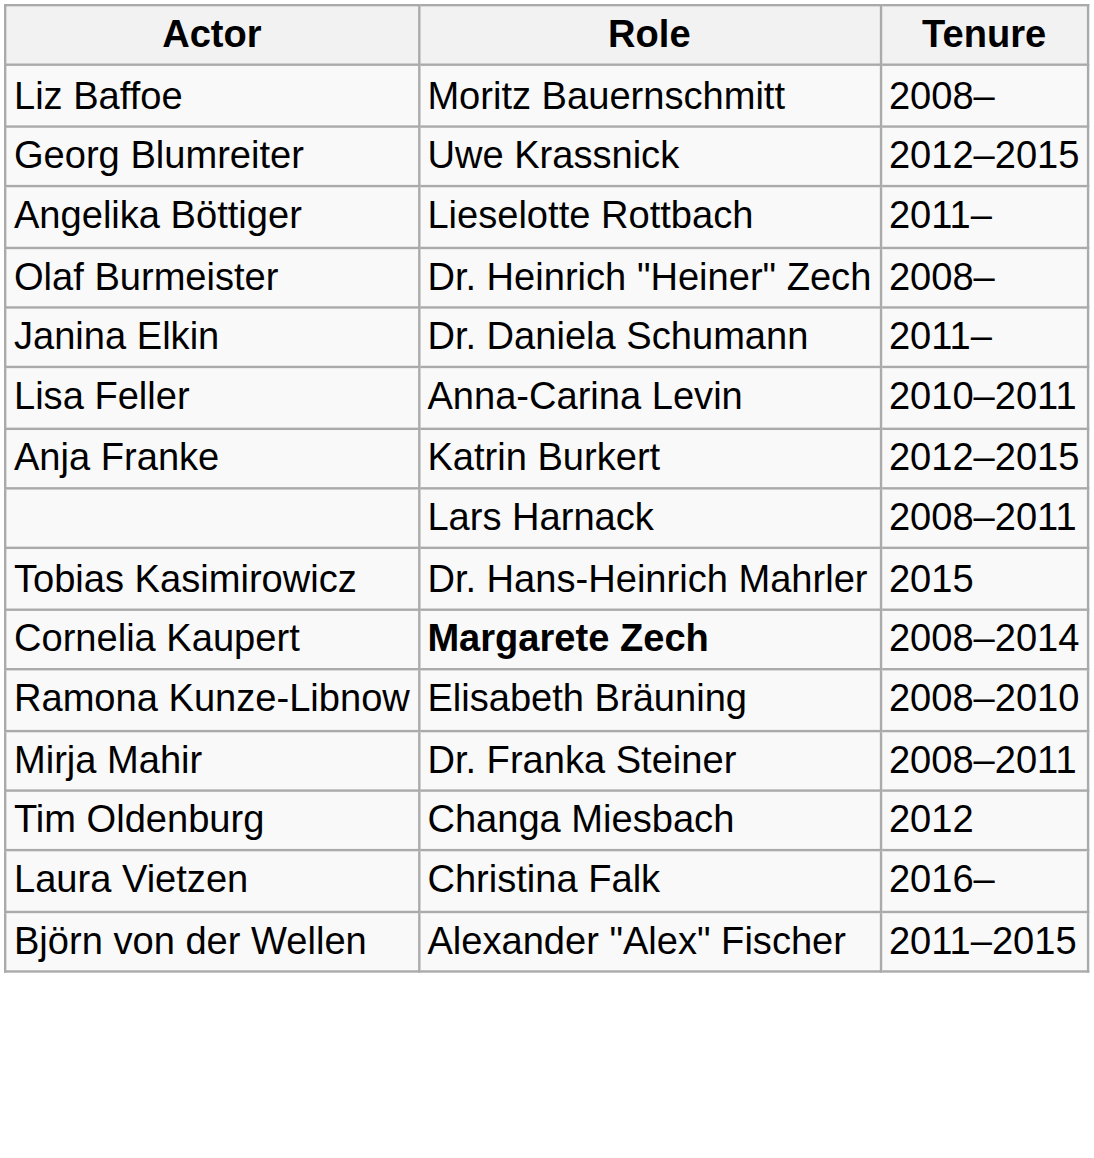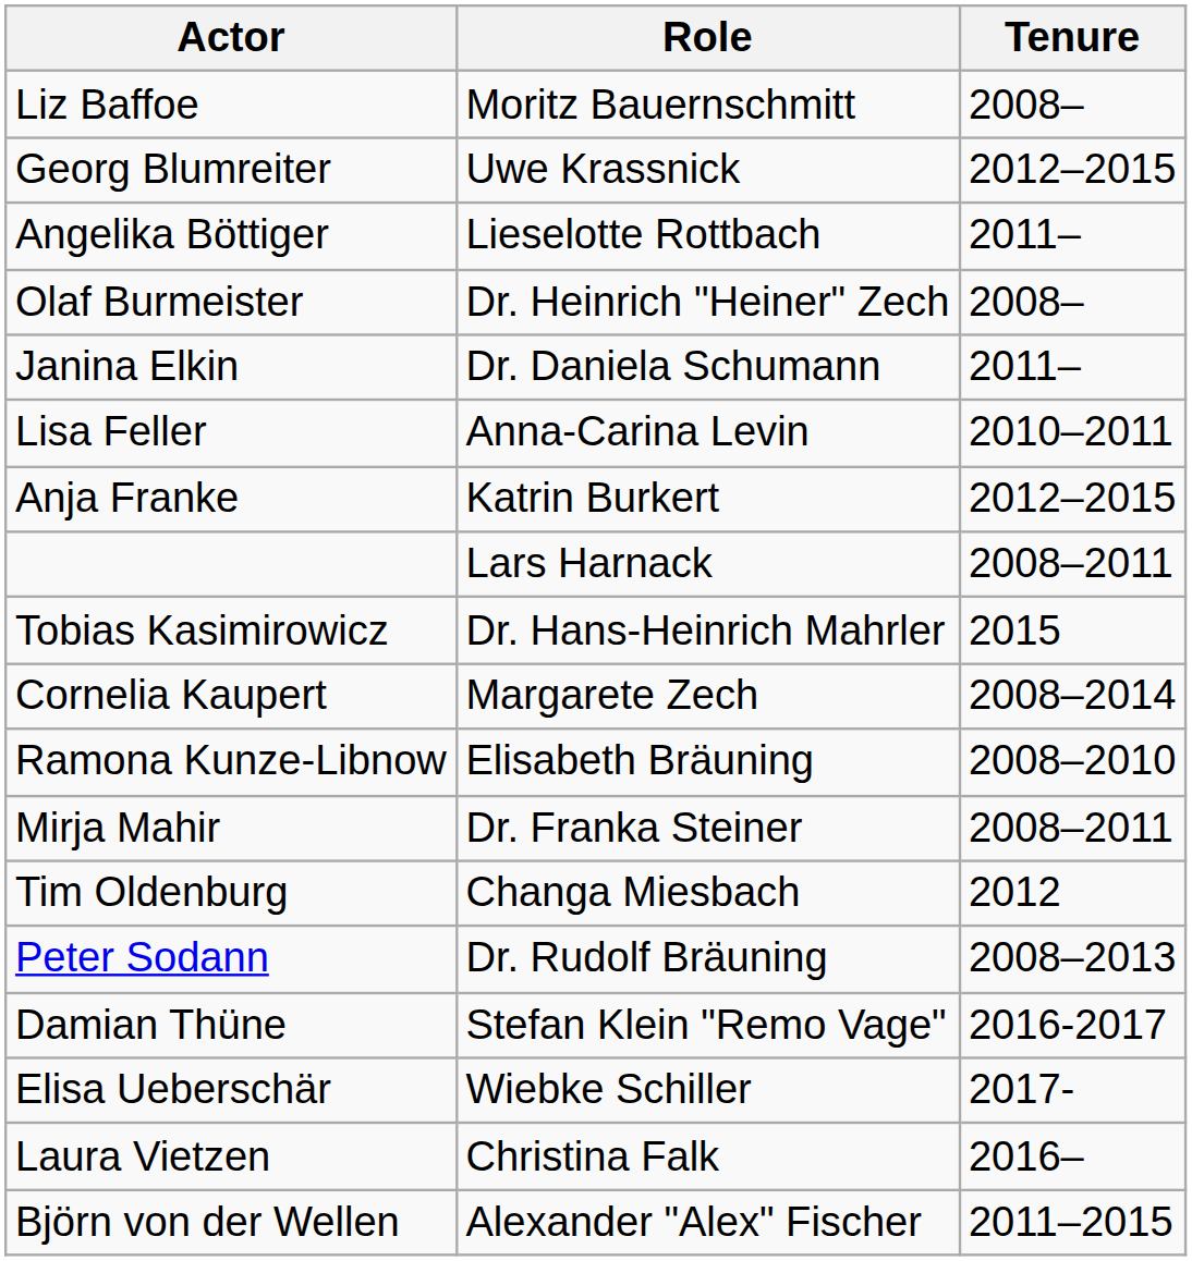Cornelia Kaupert | Role: bold -> normal
+ row: Peter Sodann | Dr. Rudolf Bräuning | 2008–2013
+ row: Damian Thüne | Stefan Klein "Remo Vage" | 2016-2017
+ row: Elisa Ueberschär | Wiebke Schiller | 2017-
